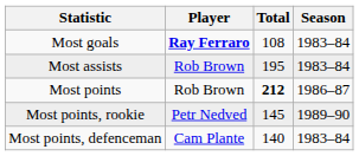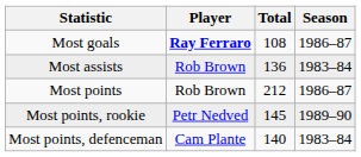Most goals | Season: 1983–84 -> 1986–87
Most assists | Total: 195 -> 136
Most points | Total: bold -> normal
